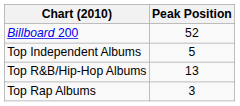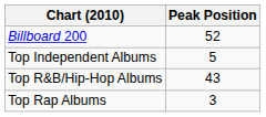Top R&B/Hip-Hop Albums | Peak Position: 13 -> 43
